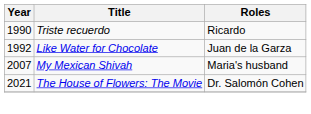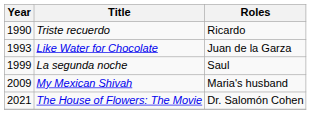Like Water for Chocolate | Year: 1992 -> 1993
+ row: 1999 | La segunda noche | Saul
My Mexican Shivah | Year: 2007 -> 2009
